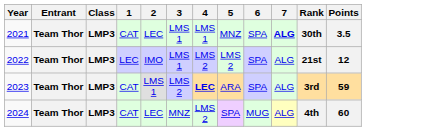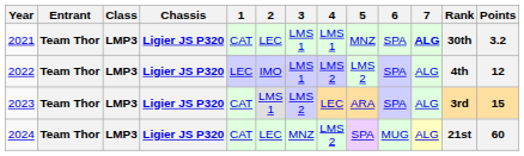+ column: Chassis | Ligier JS P320 | Ligier JS P320 | Ligier JS P320 | Ligier JS P320
2021 | Points: 3.5 -> 3.2
2022 | Rank: 21st -> 4th
2023 | 4: bold -> normal
2023 | Points: 59 -> 15
2024 | Rank: 4th -> 21st
